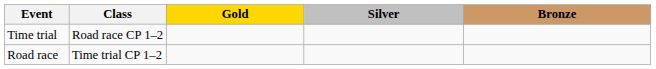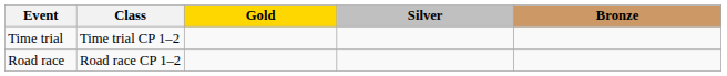Time trial | Class: Road race CP 1–2 -> Time trial CP 1–2
Road race | Class: Time trial CP 1–2 -> Road race CP 1–2
